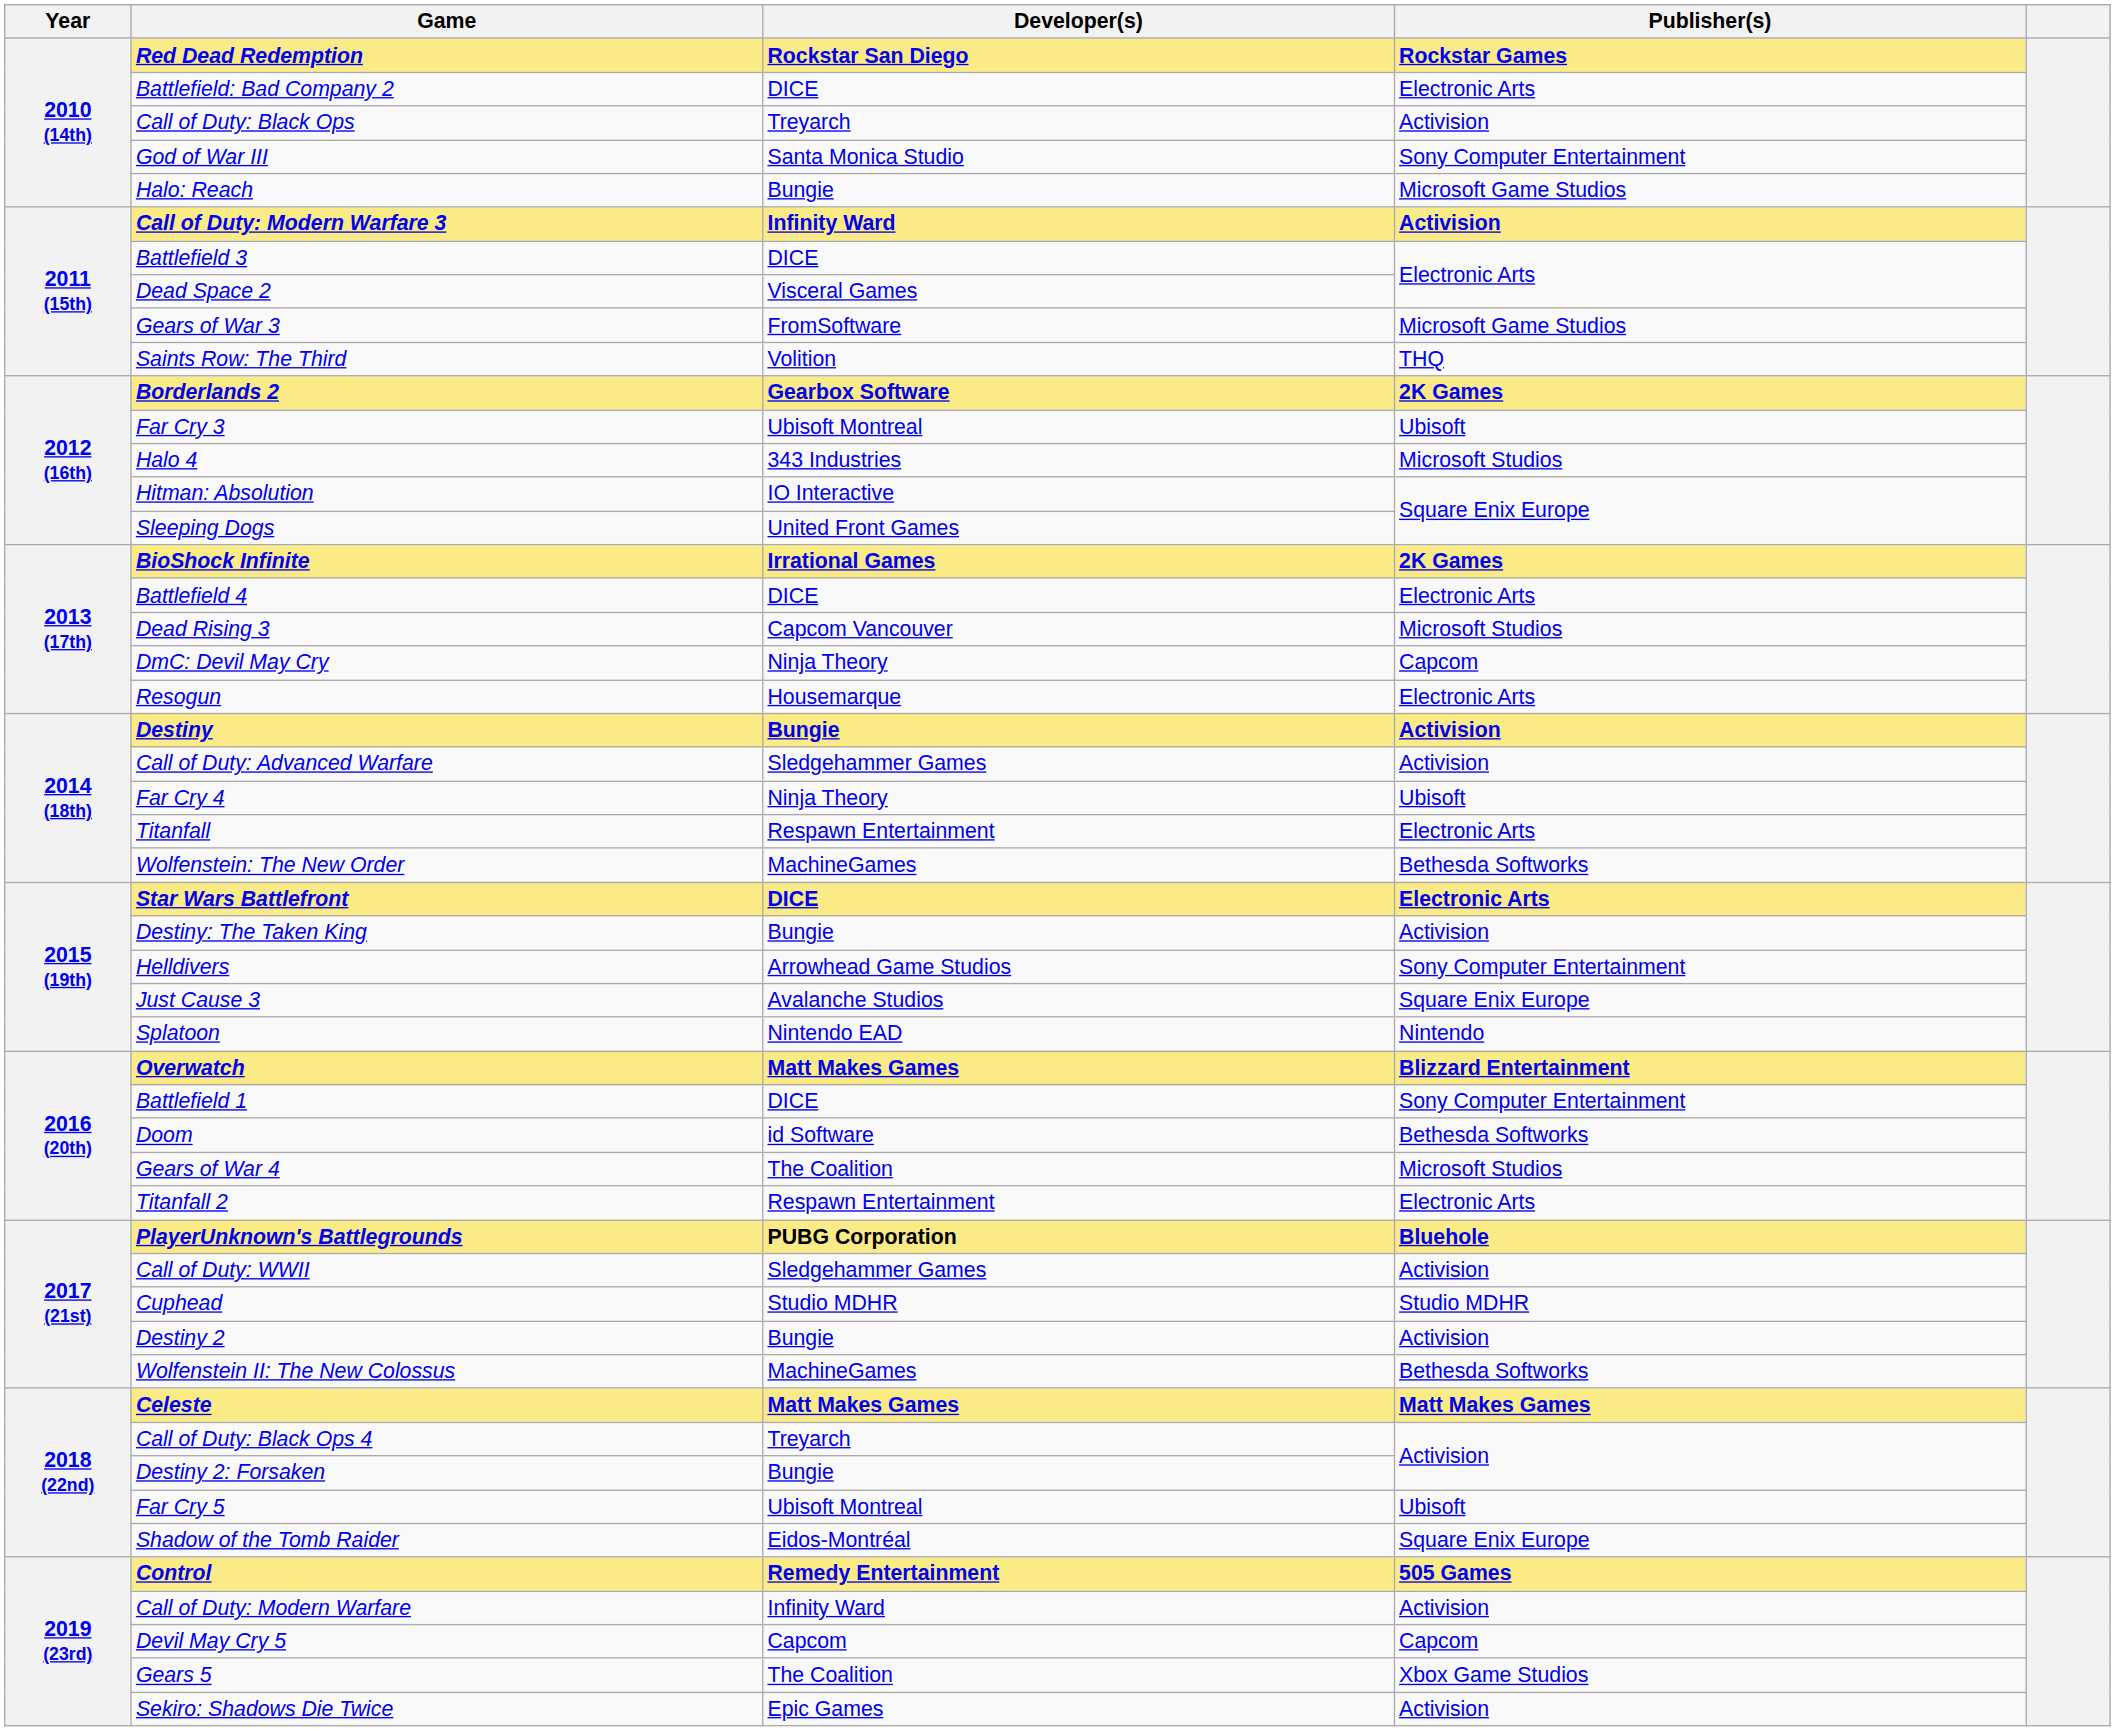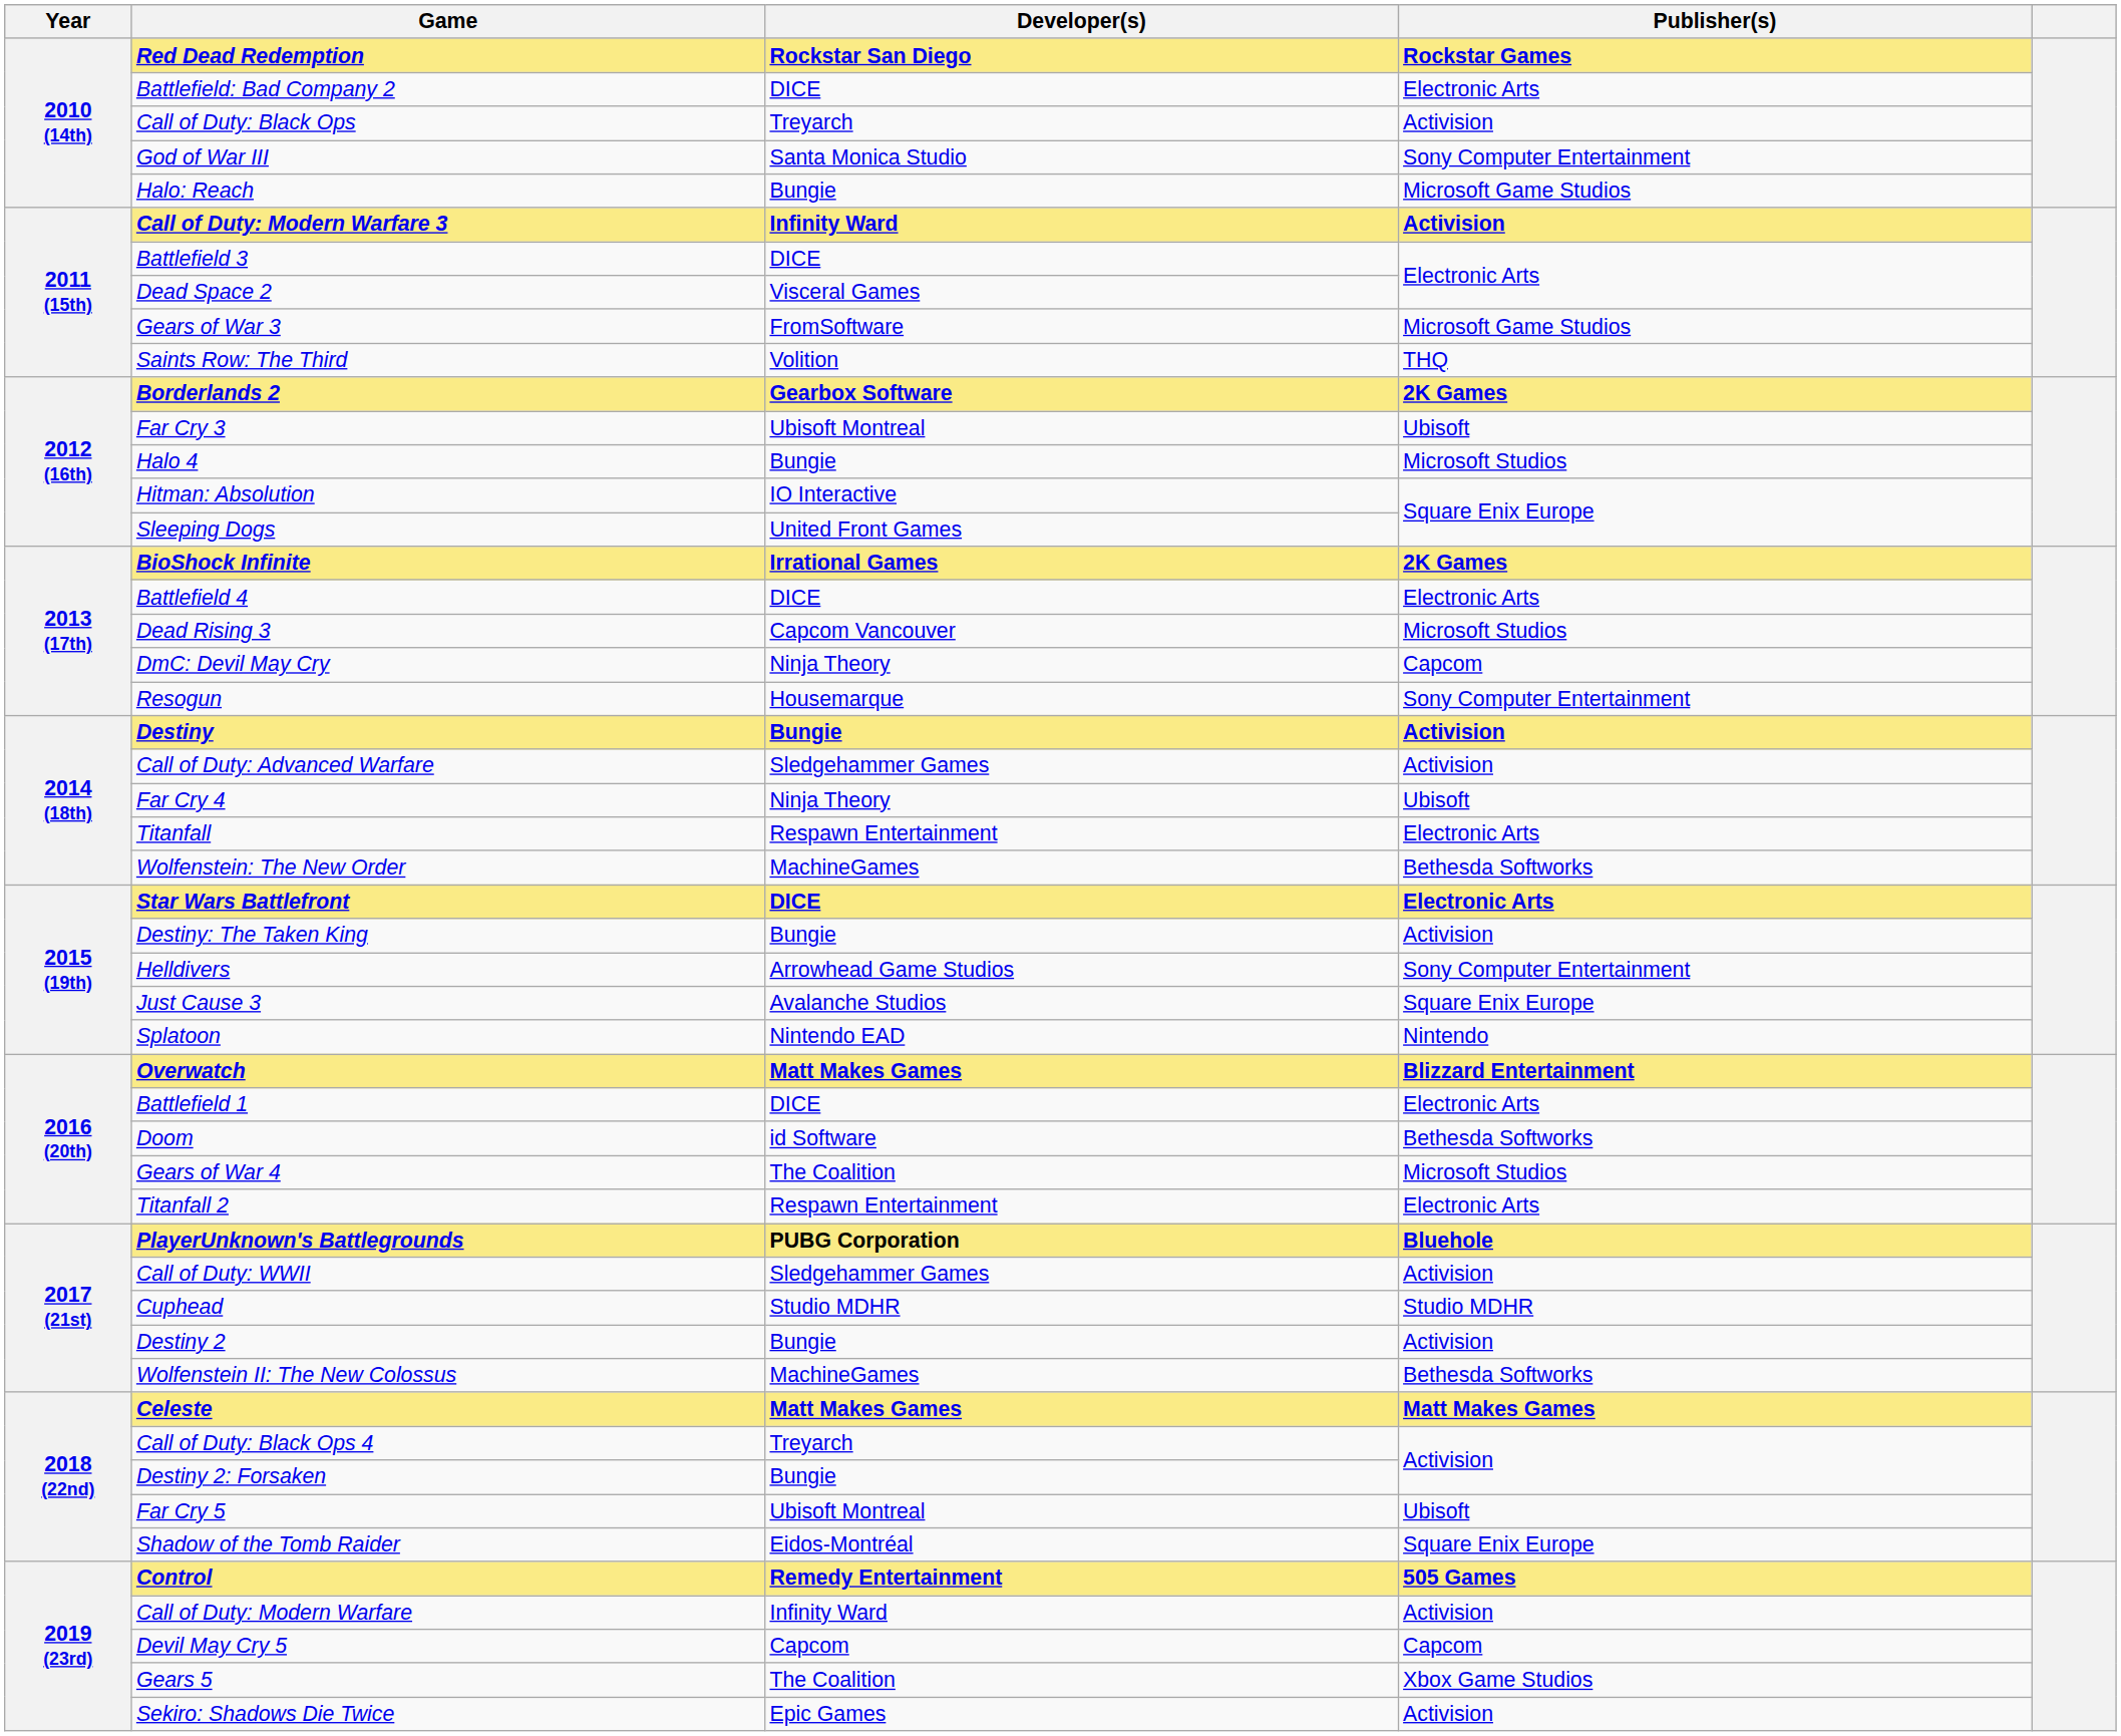Halo 4 | Developer(s): 343 Industries -> Bungie
Resogun | Publisher(s): Electronic Arts -> Sony Computer Entertainment
Battlefield 1 | Publisher(s): Sony Computer Entertainment -> Electronic Arts
